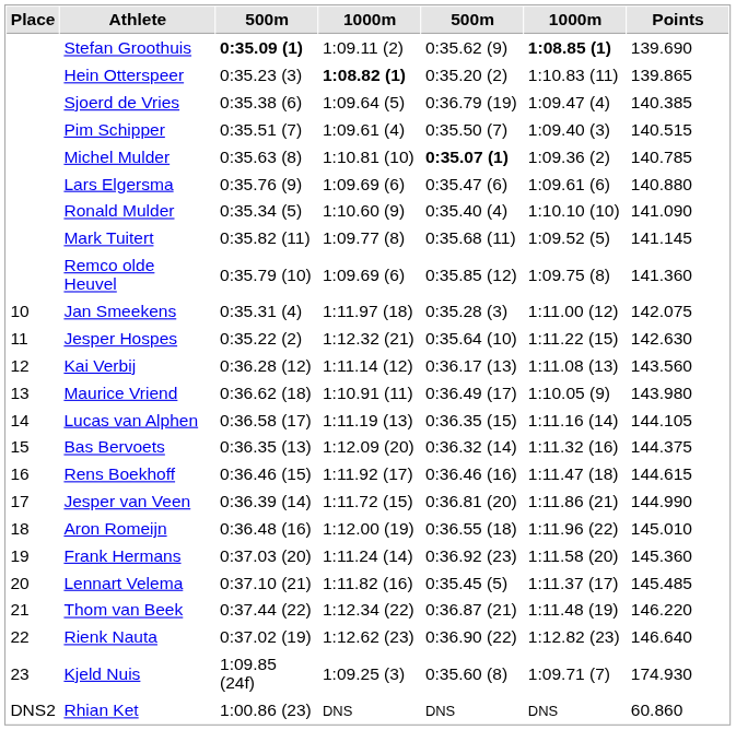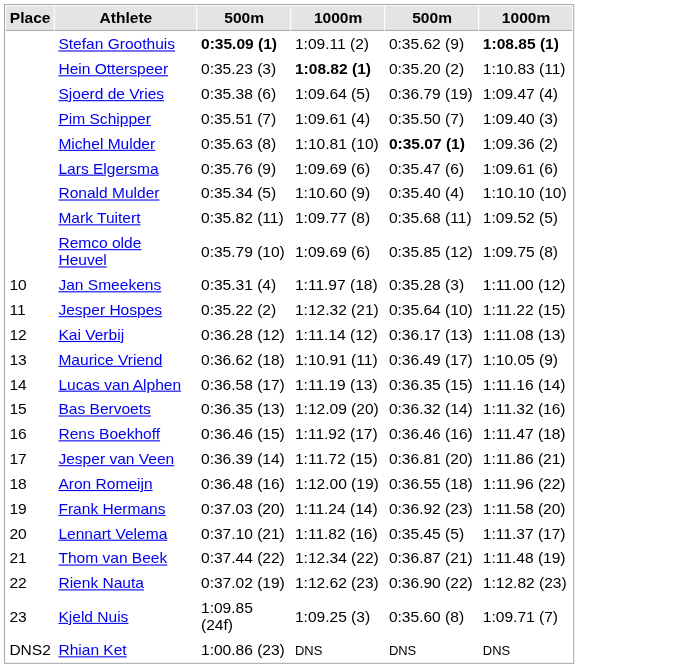- column: Points | 139.690 | 139.865 | 140.385 | 140.515 | 140.785 | 140.880 | 141.090 | 141.145 | 141.360 | 142.075 | 142.630 | 143.560 | 143.980 | 144.105 | 144.375 | 144.615 | 144.990 | 145.010 | 145.360 | 145.485 | 146.220 | 146.640 | 174.930 | 60.860
